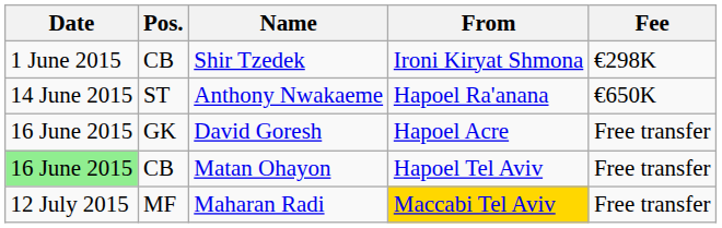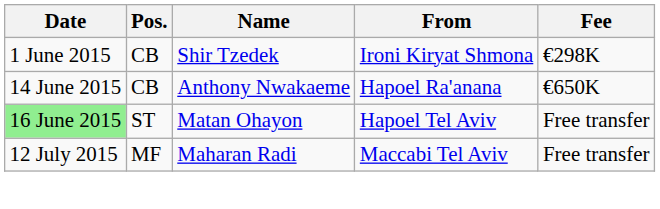Anthony Nwakaeme | Pos.: ST -> CB
- row: 16 June 2015 | GK | David Goresh | Hapoel Acre | Free transfer
Matan Ohayon | Pos.: CB -> ST
Maharan Radi | From: gold background -> no background
